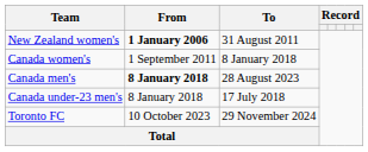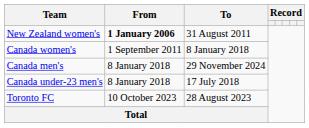Canada men's | From: bold -> normal
Canada men's | To: 28 August 2023 -> 29 November 2024
Toronto FC | To: 29 November 2024 -> 28 August 2023
